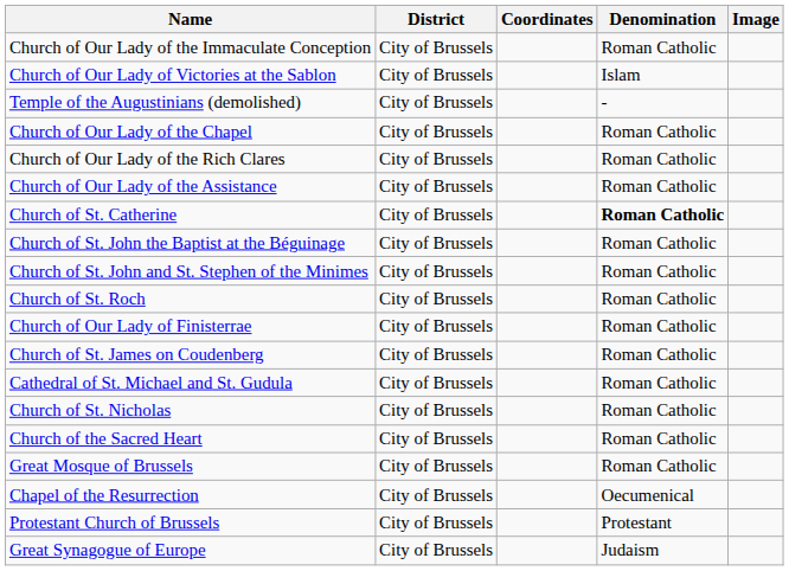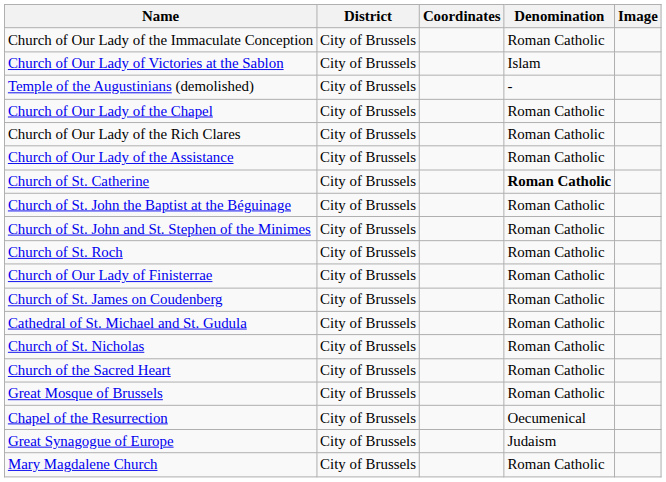- row: Protestant Church of Brussels | City of Brussels | Protestant
+ row: Mary Magdalene Church | City of Brussels | Roman Catholic
